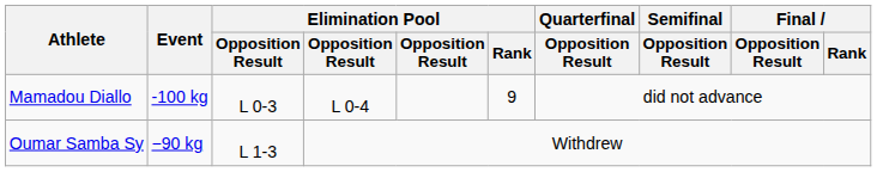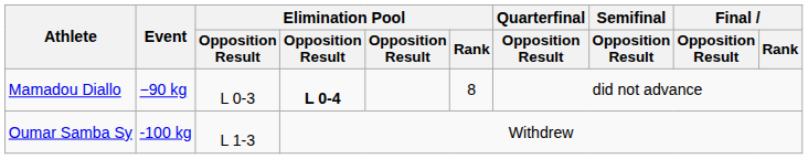Mamadou Diallo | Event: -100 kg -> −90 kg
Mamadou Diallo | column 4: normal -> bold
Mamadou Diallo | Elimination Pool / Rank: 9 -> 8
Oumar Samba Sy | Event: −90 kg -> -100 kg
